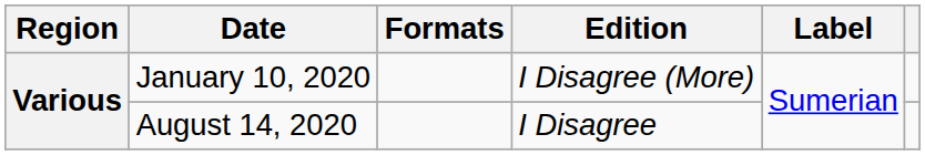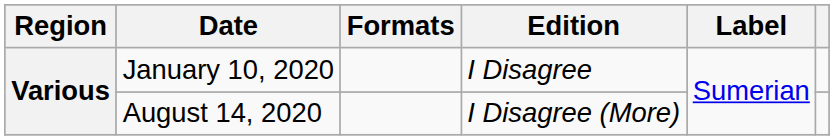January 10, 2020 | Edition: I Disagree (More) -> I Disagree
August 14, 2020 | Edition: I Disagree -> I Disagree (More)
